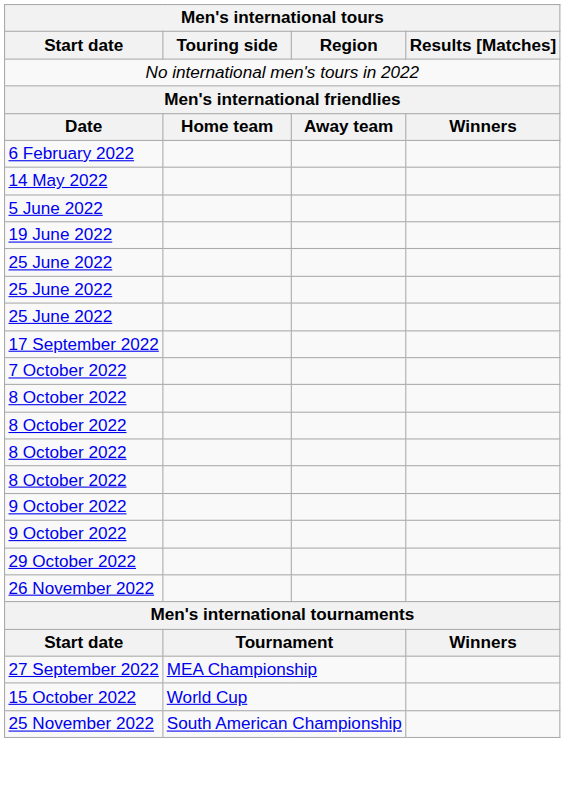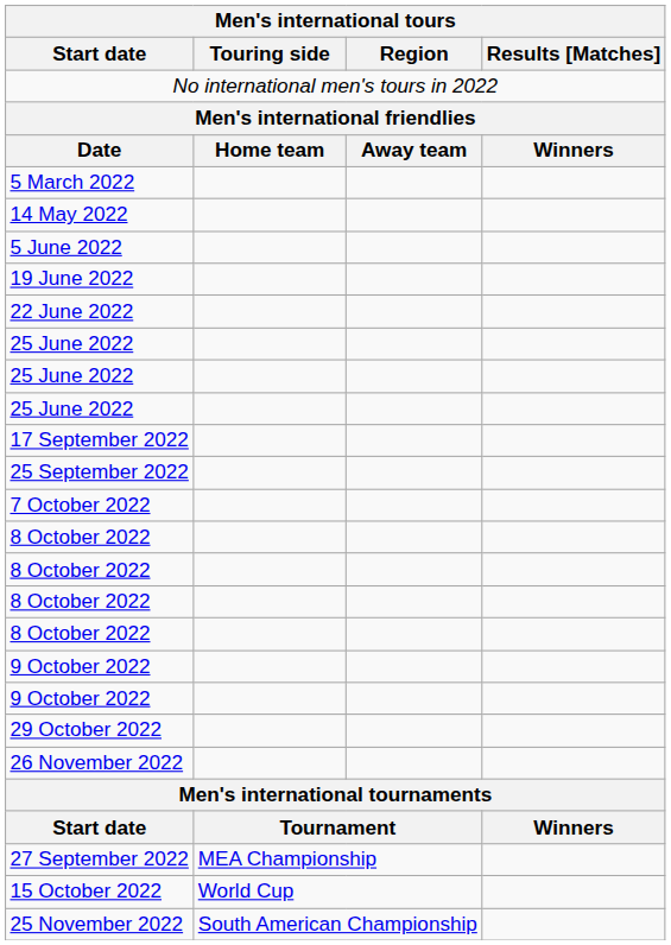- row: 6 February 2022
+ row: 5 March 2022
+ row: 22 June 2022
+ row: 25 September 2022
